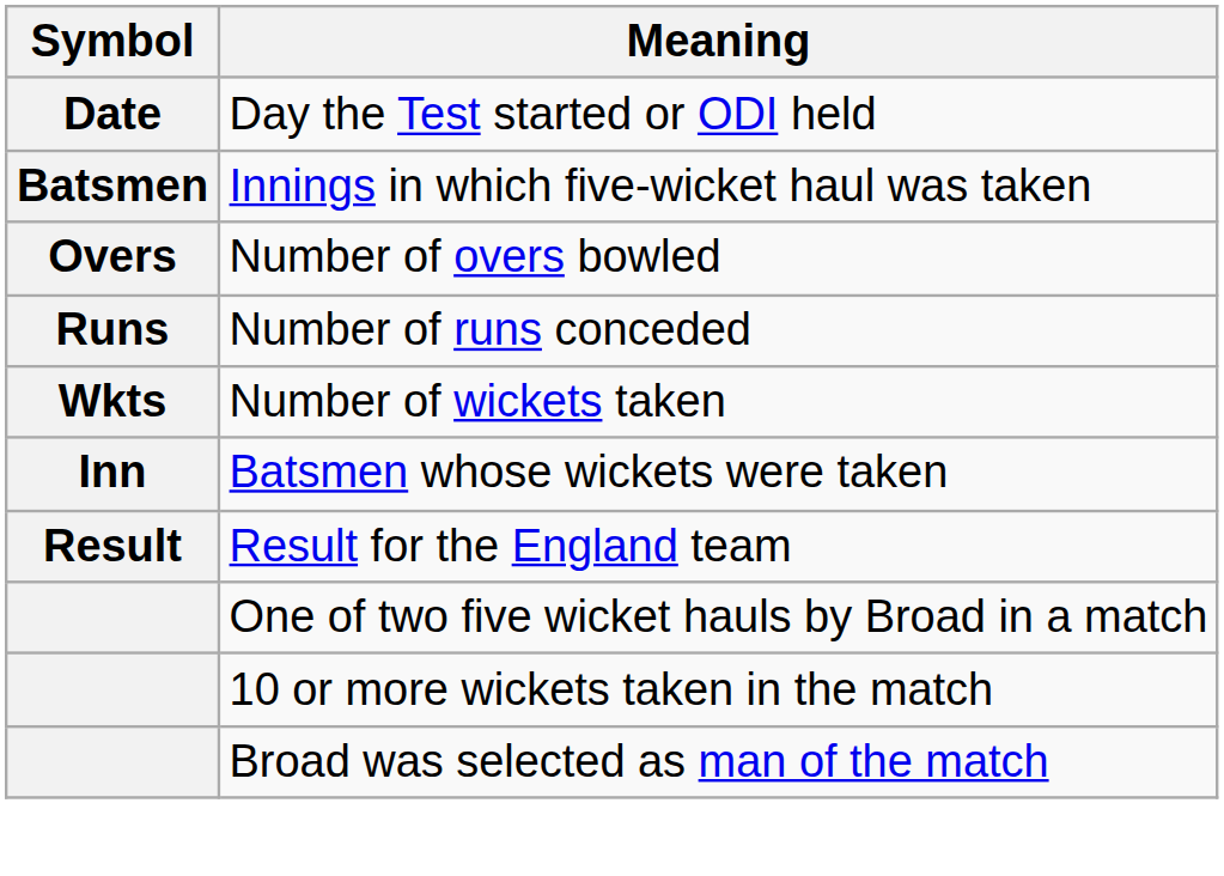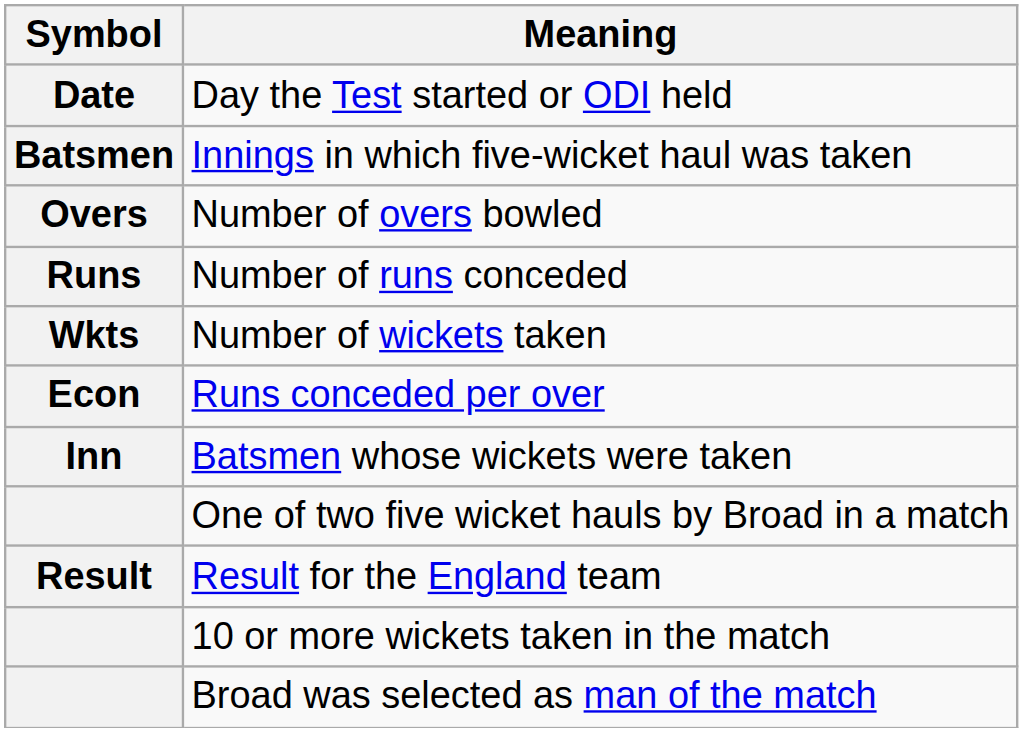+ row: Econ | Runs conceded per over
rows swapped: Result for the England team <-> One of two five wicket hauls by Broad in a match
